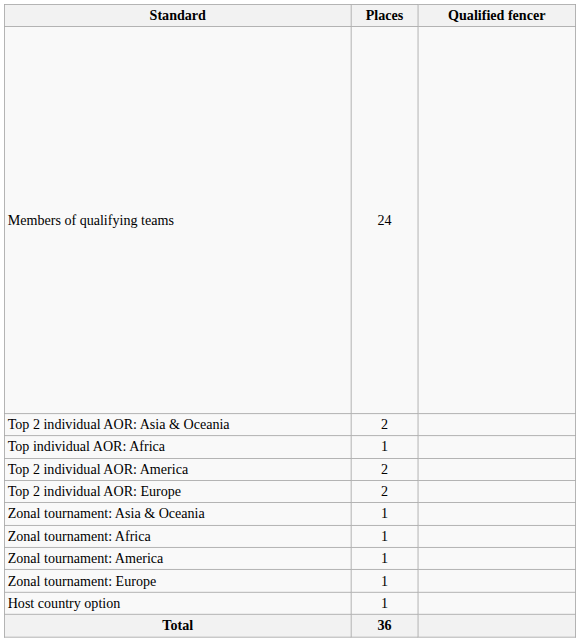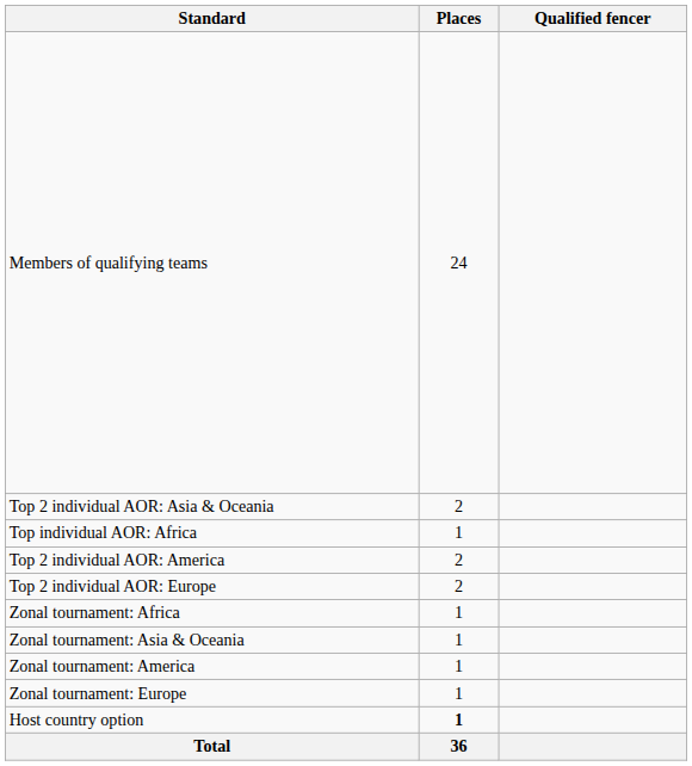rows swapped: Zonal tournament: Asia & Oceania <-> Zonal tournament: Africa
Host country option | Places: normal -> bold
